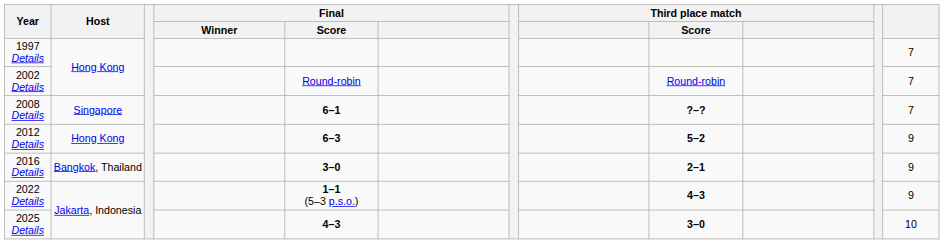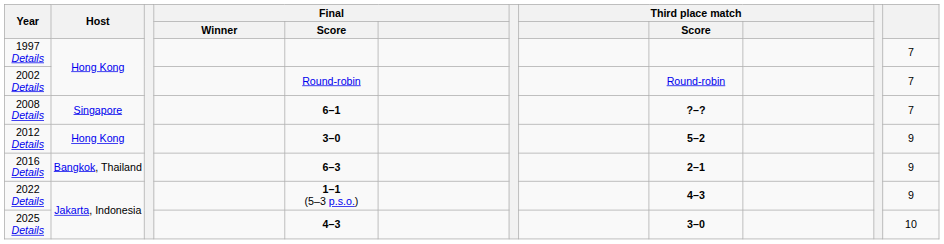2012 Details | Final / Score: 6–3 -> 3–0
2016 Details | Final / Score: 3–0 -> 6–3
